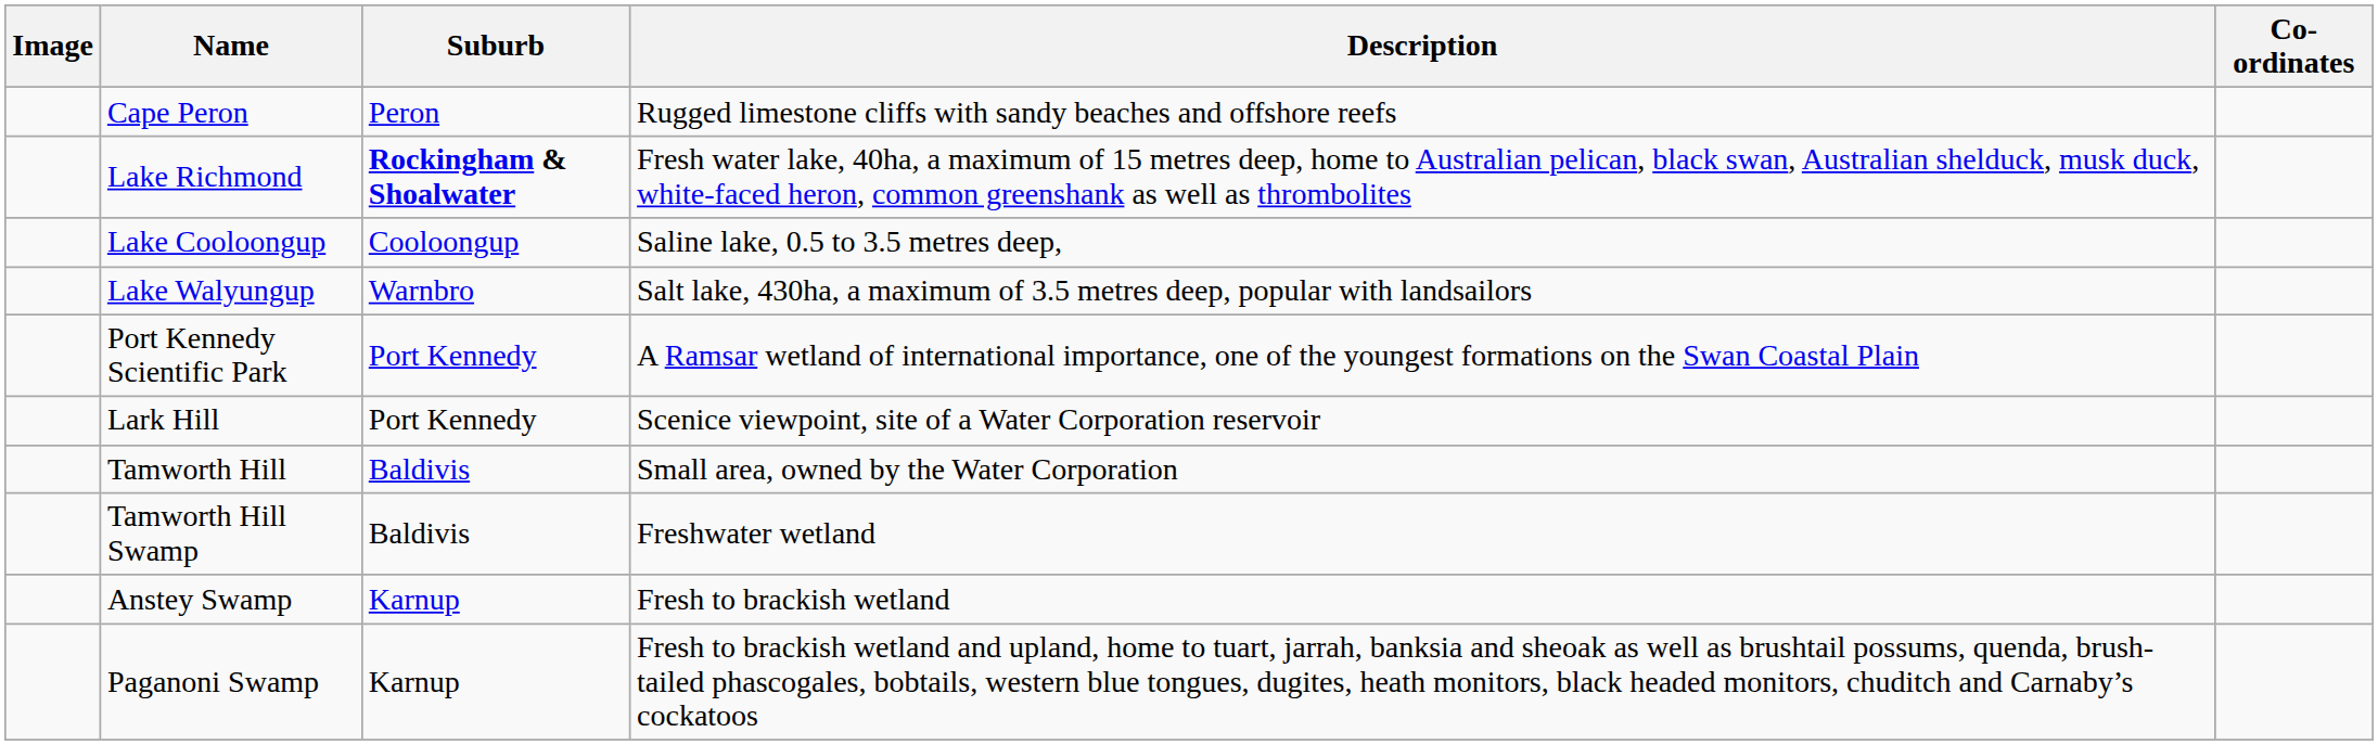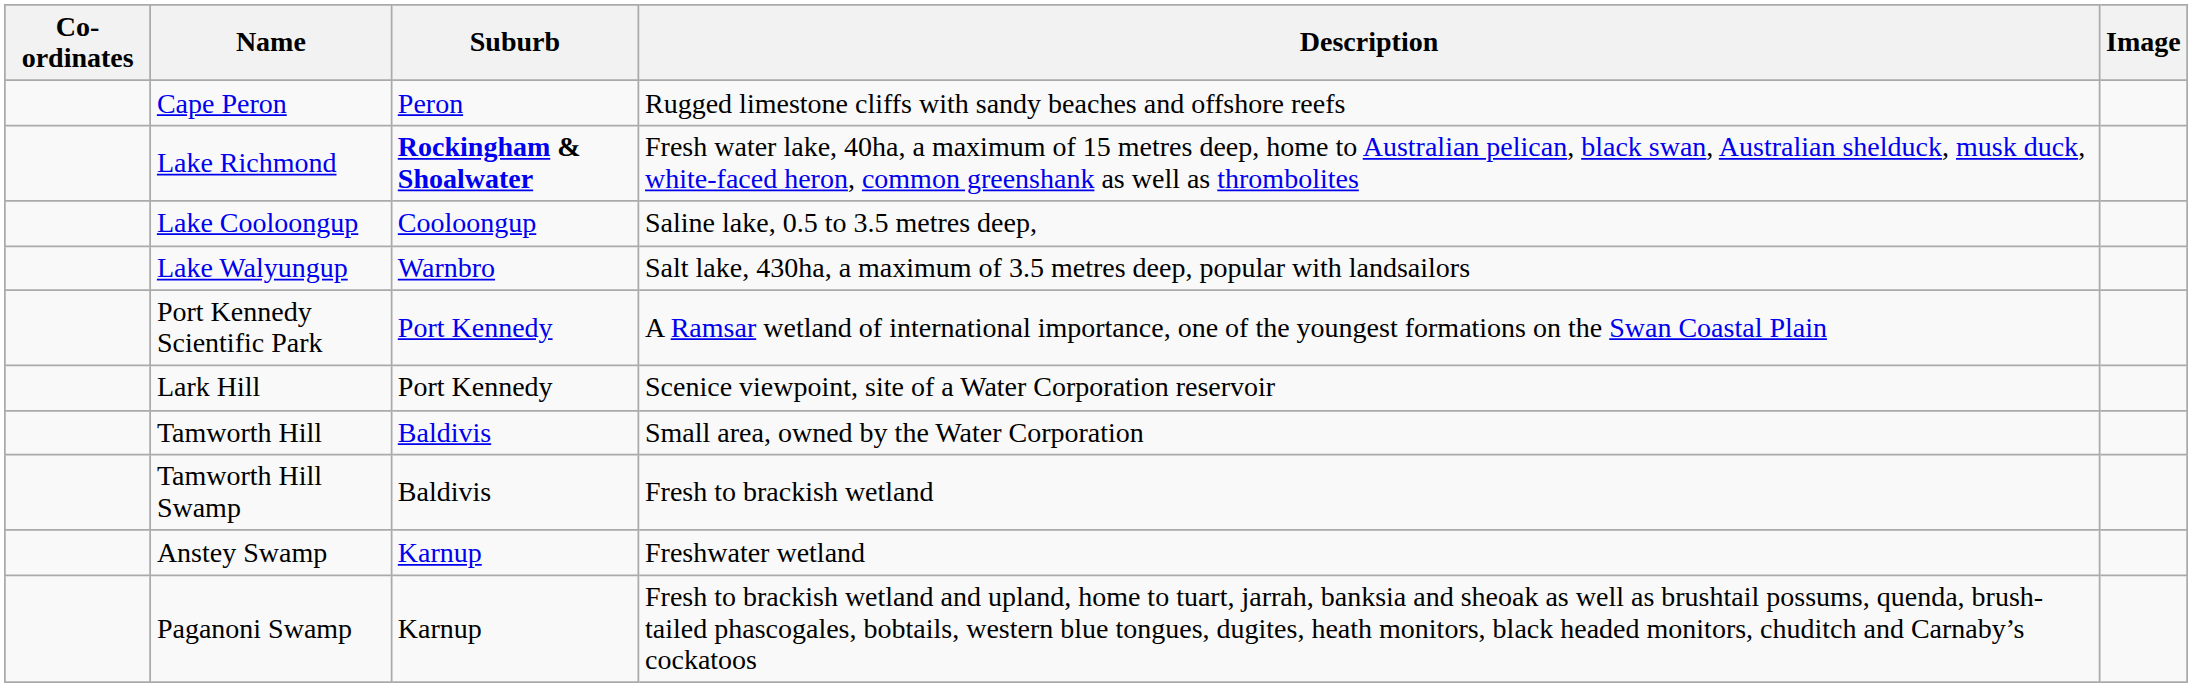columns swapped: Image <-> Co-ordinates
Tamworth Hill Swamp | Description: Freshwater wetland -> Fresh to brackish wetland
Anstey Swamp | Description: Fresh to brackish wetland -> Freshwater wetland
